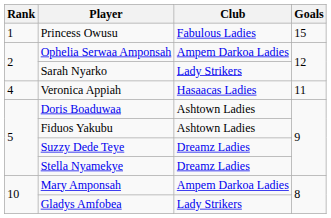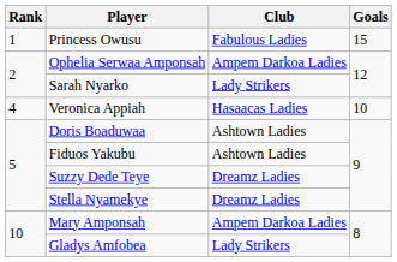Veronica Appiah | Goals: 11 -> 10
